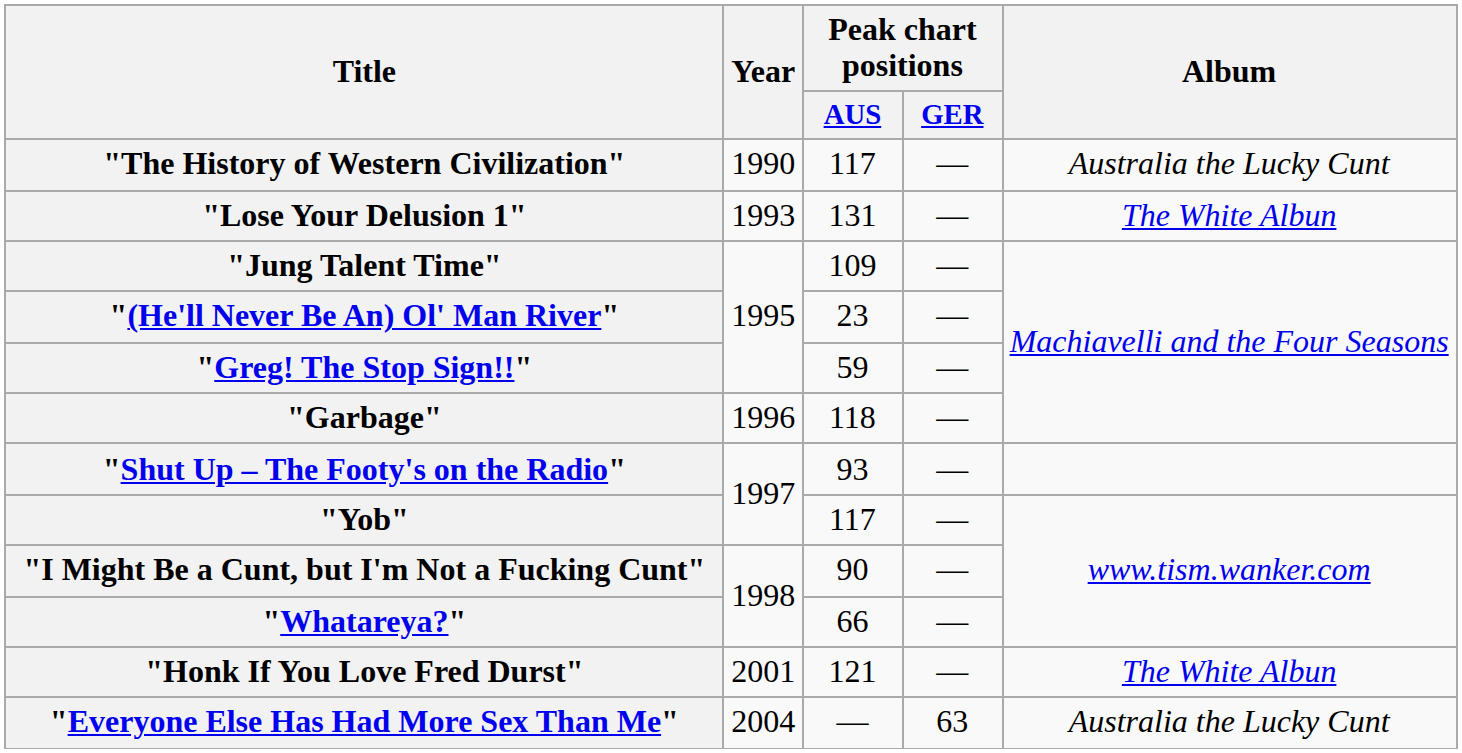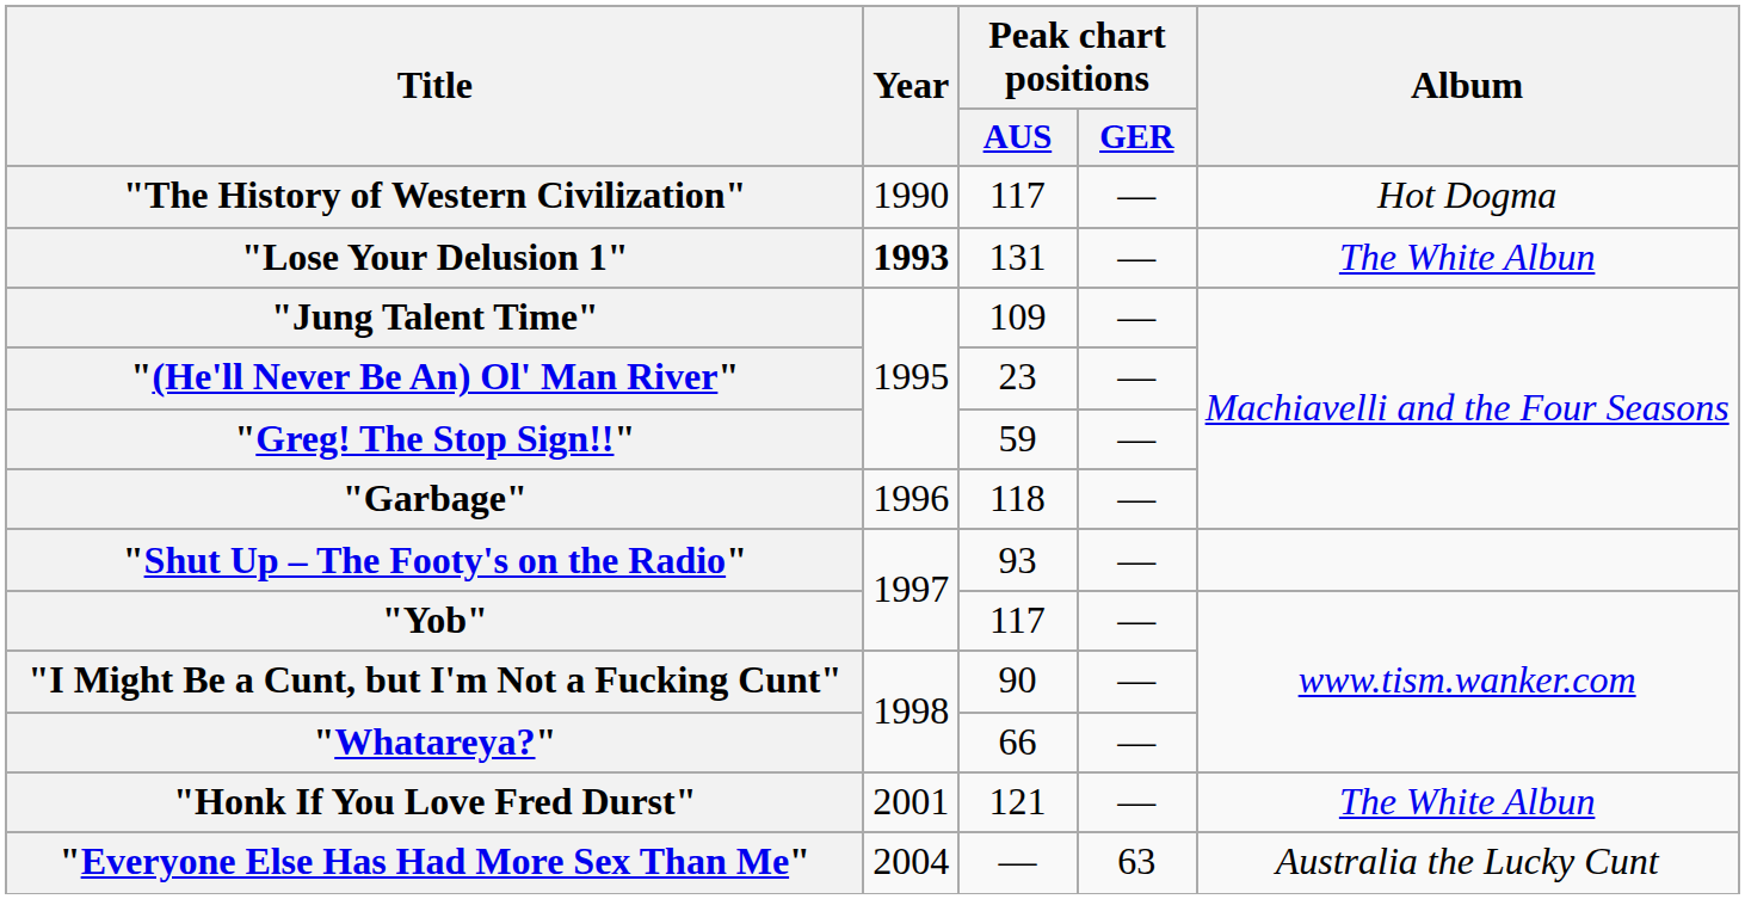"The History of Western Civilization" | Album: Australia the Lucky Cunt -> Hot Dogma
"Lose Your Delusion 1" | Year: normal -> bold
